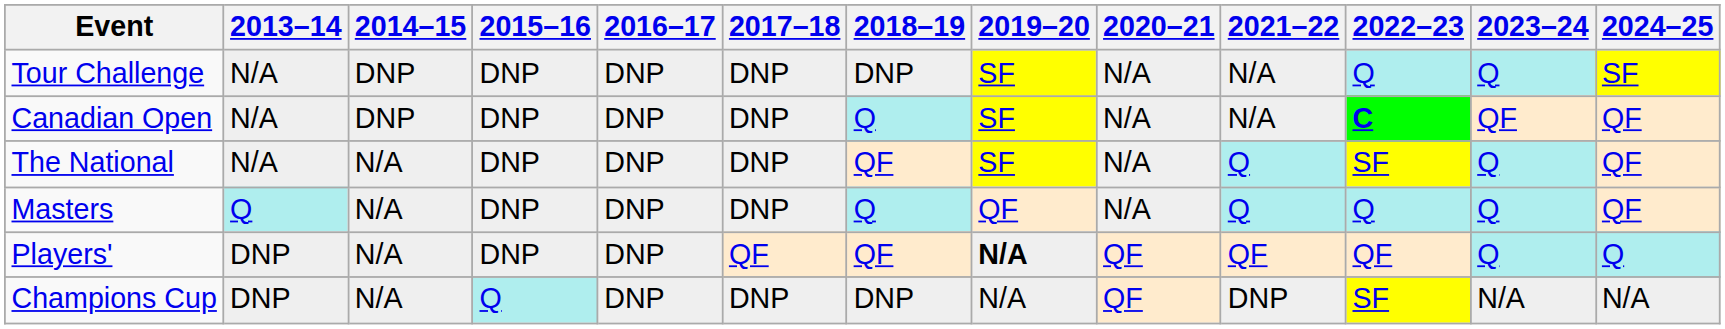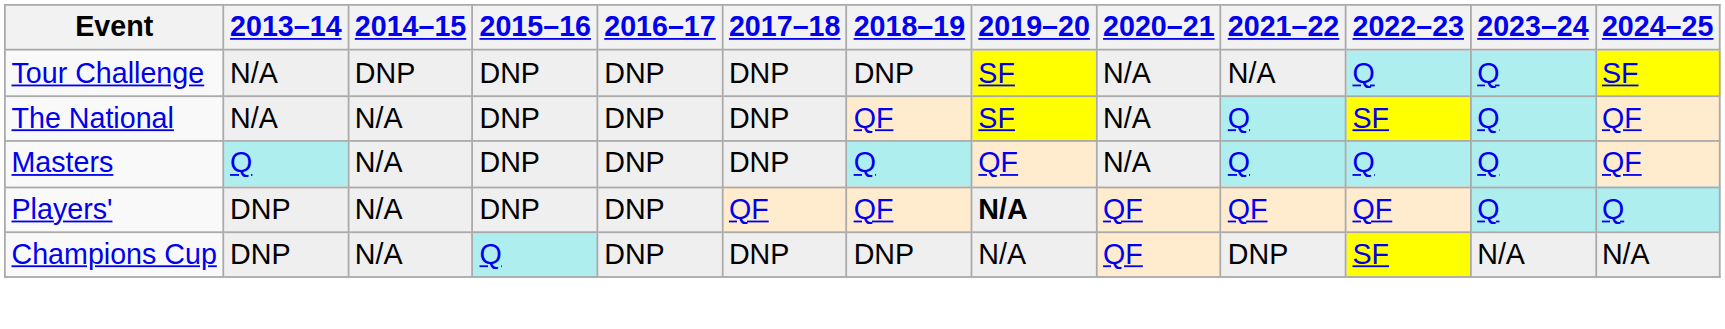- row: Canadian Open | N/A | DNP | DNP | DNP | DNP | Q | SF | N/A | N/A | C | QF | QF
